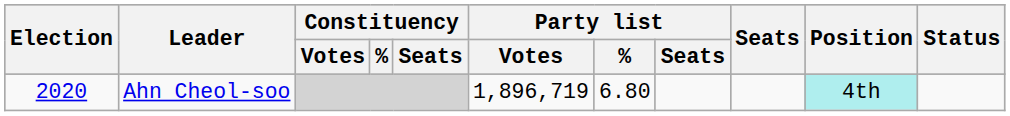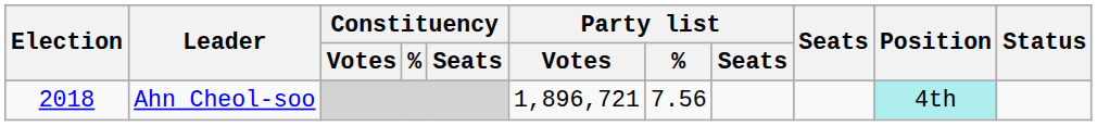Ahn Cheol-soo | Election: 2020 -> 2018
Ahn Cheol-soo | Party list / Votes: 1,896,719 -> 1,896,721
Ahn Cheol-soo | Party list / %: 6.80 -> 7.56
